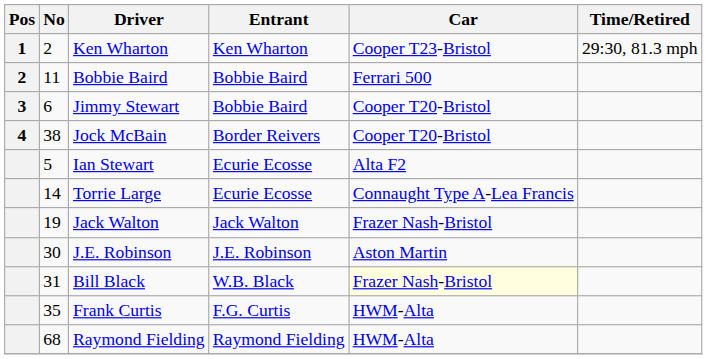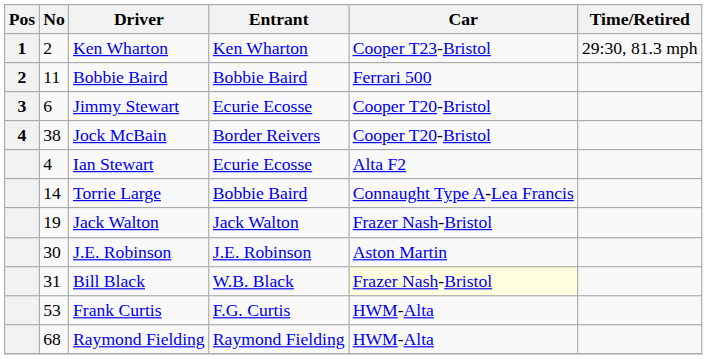Jimmy Stewart | Entrant: Bobbie Baird -> Ecurie Ecosse
Ian Stewart | No: 5 -> 4
Torrie Large | Entrant: Ecurie Ecosse -> Bobbie Baird
Frank Curtis | No: 35 -> 53
